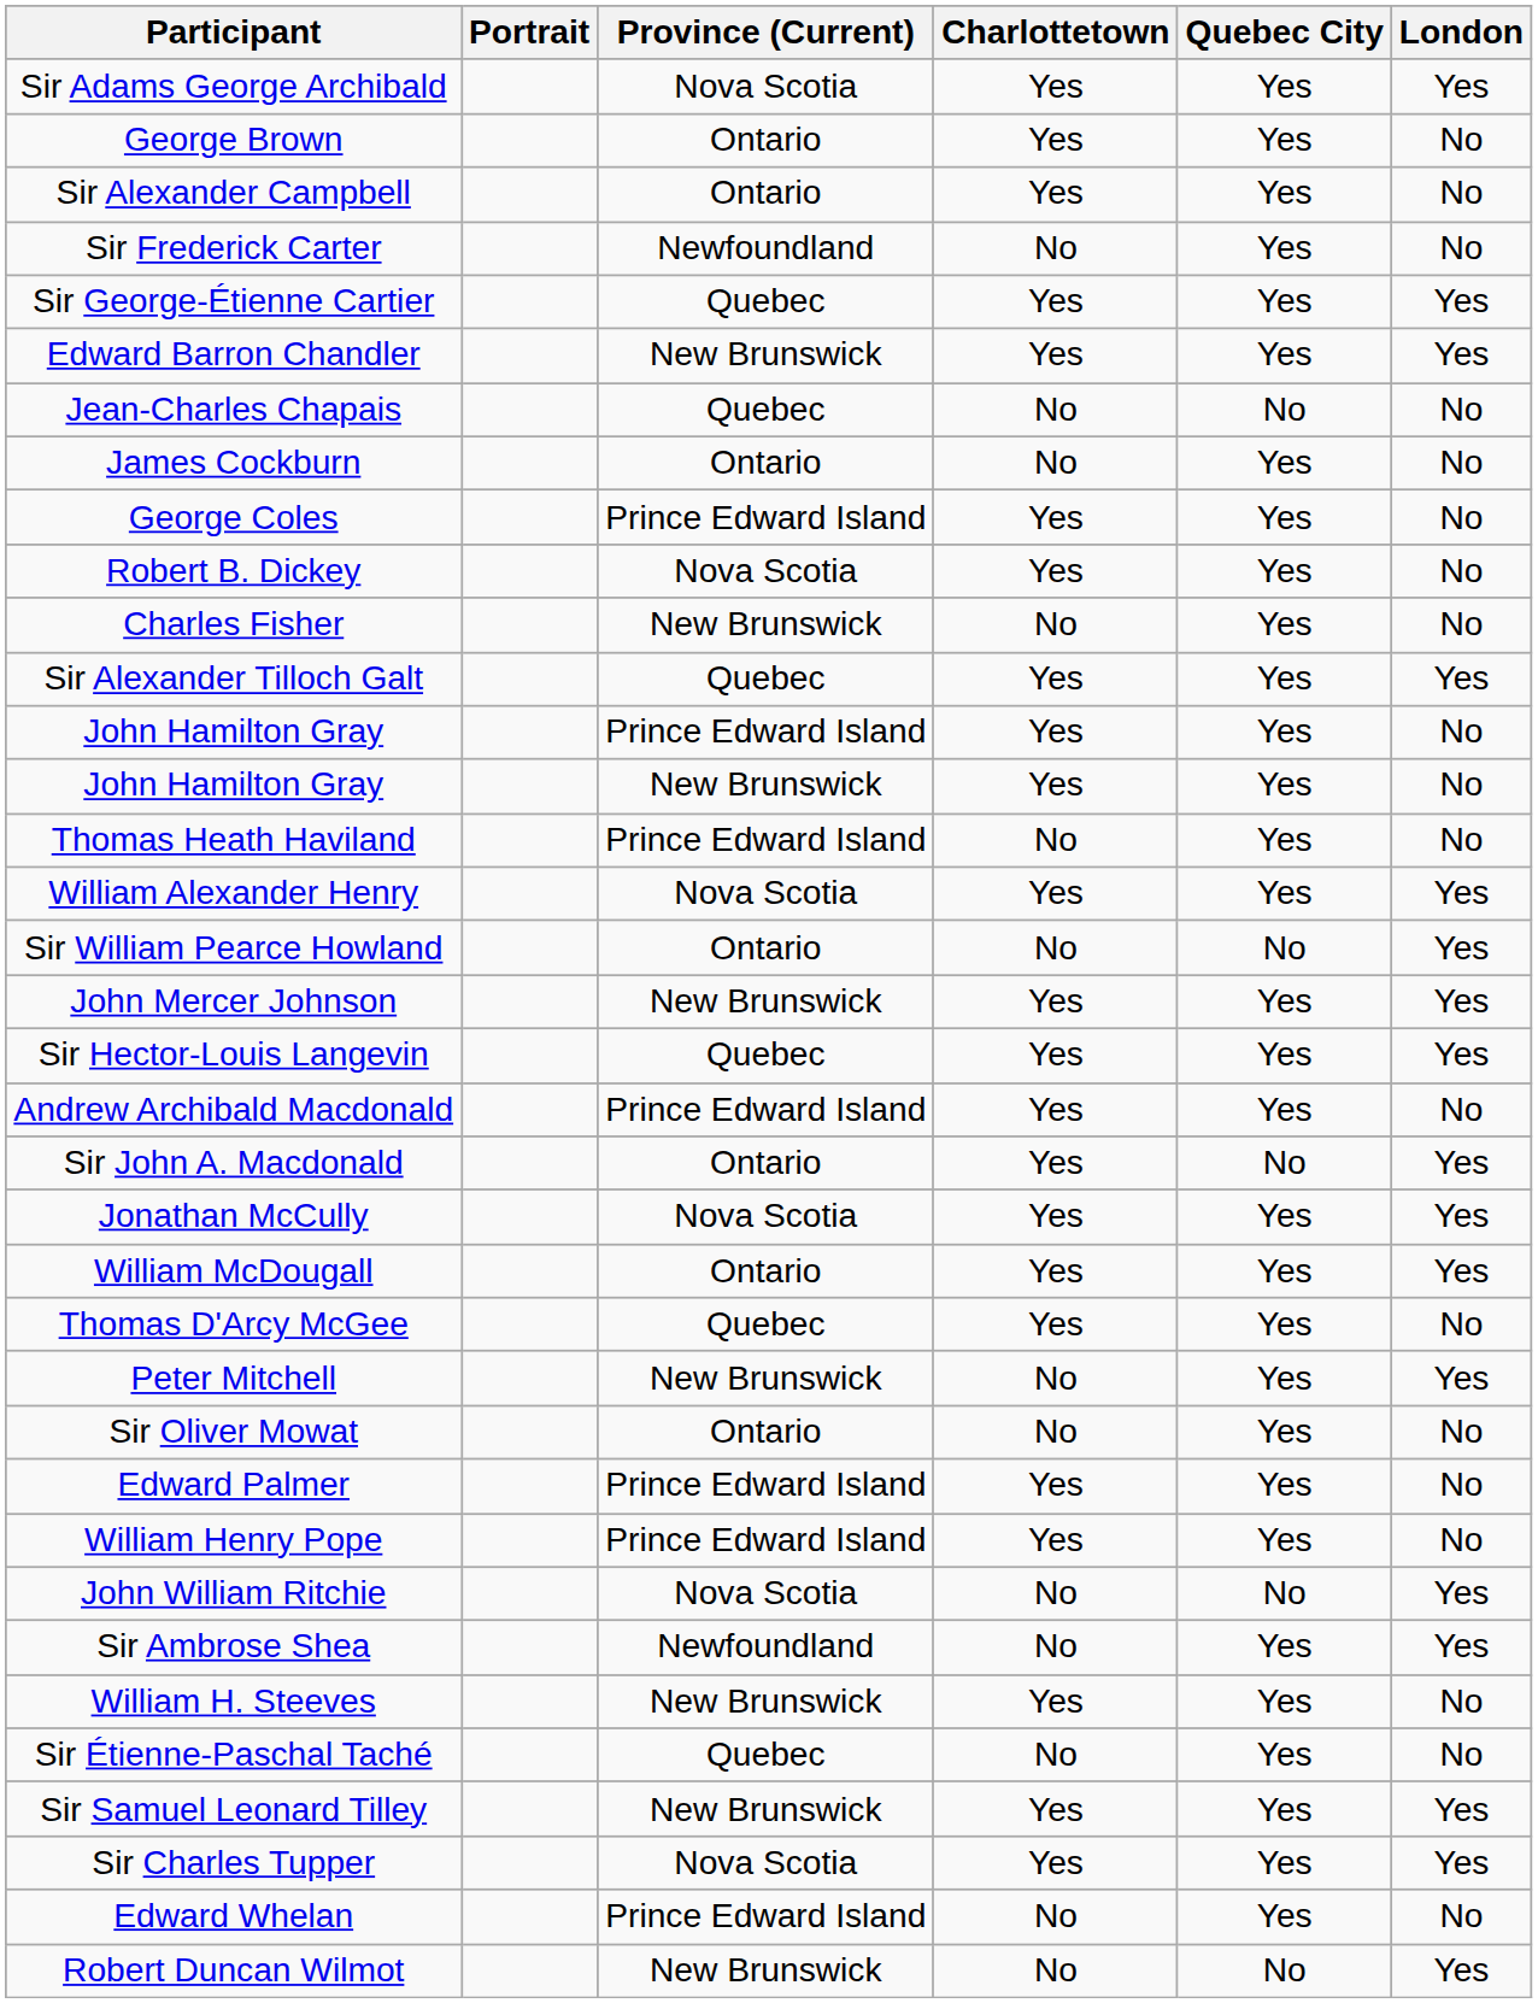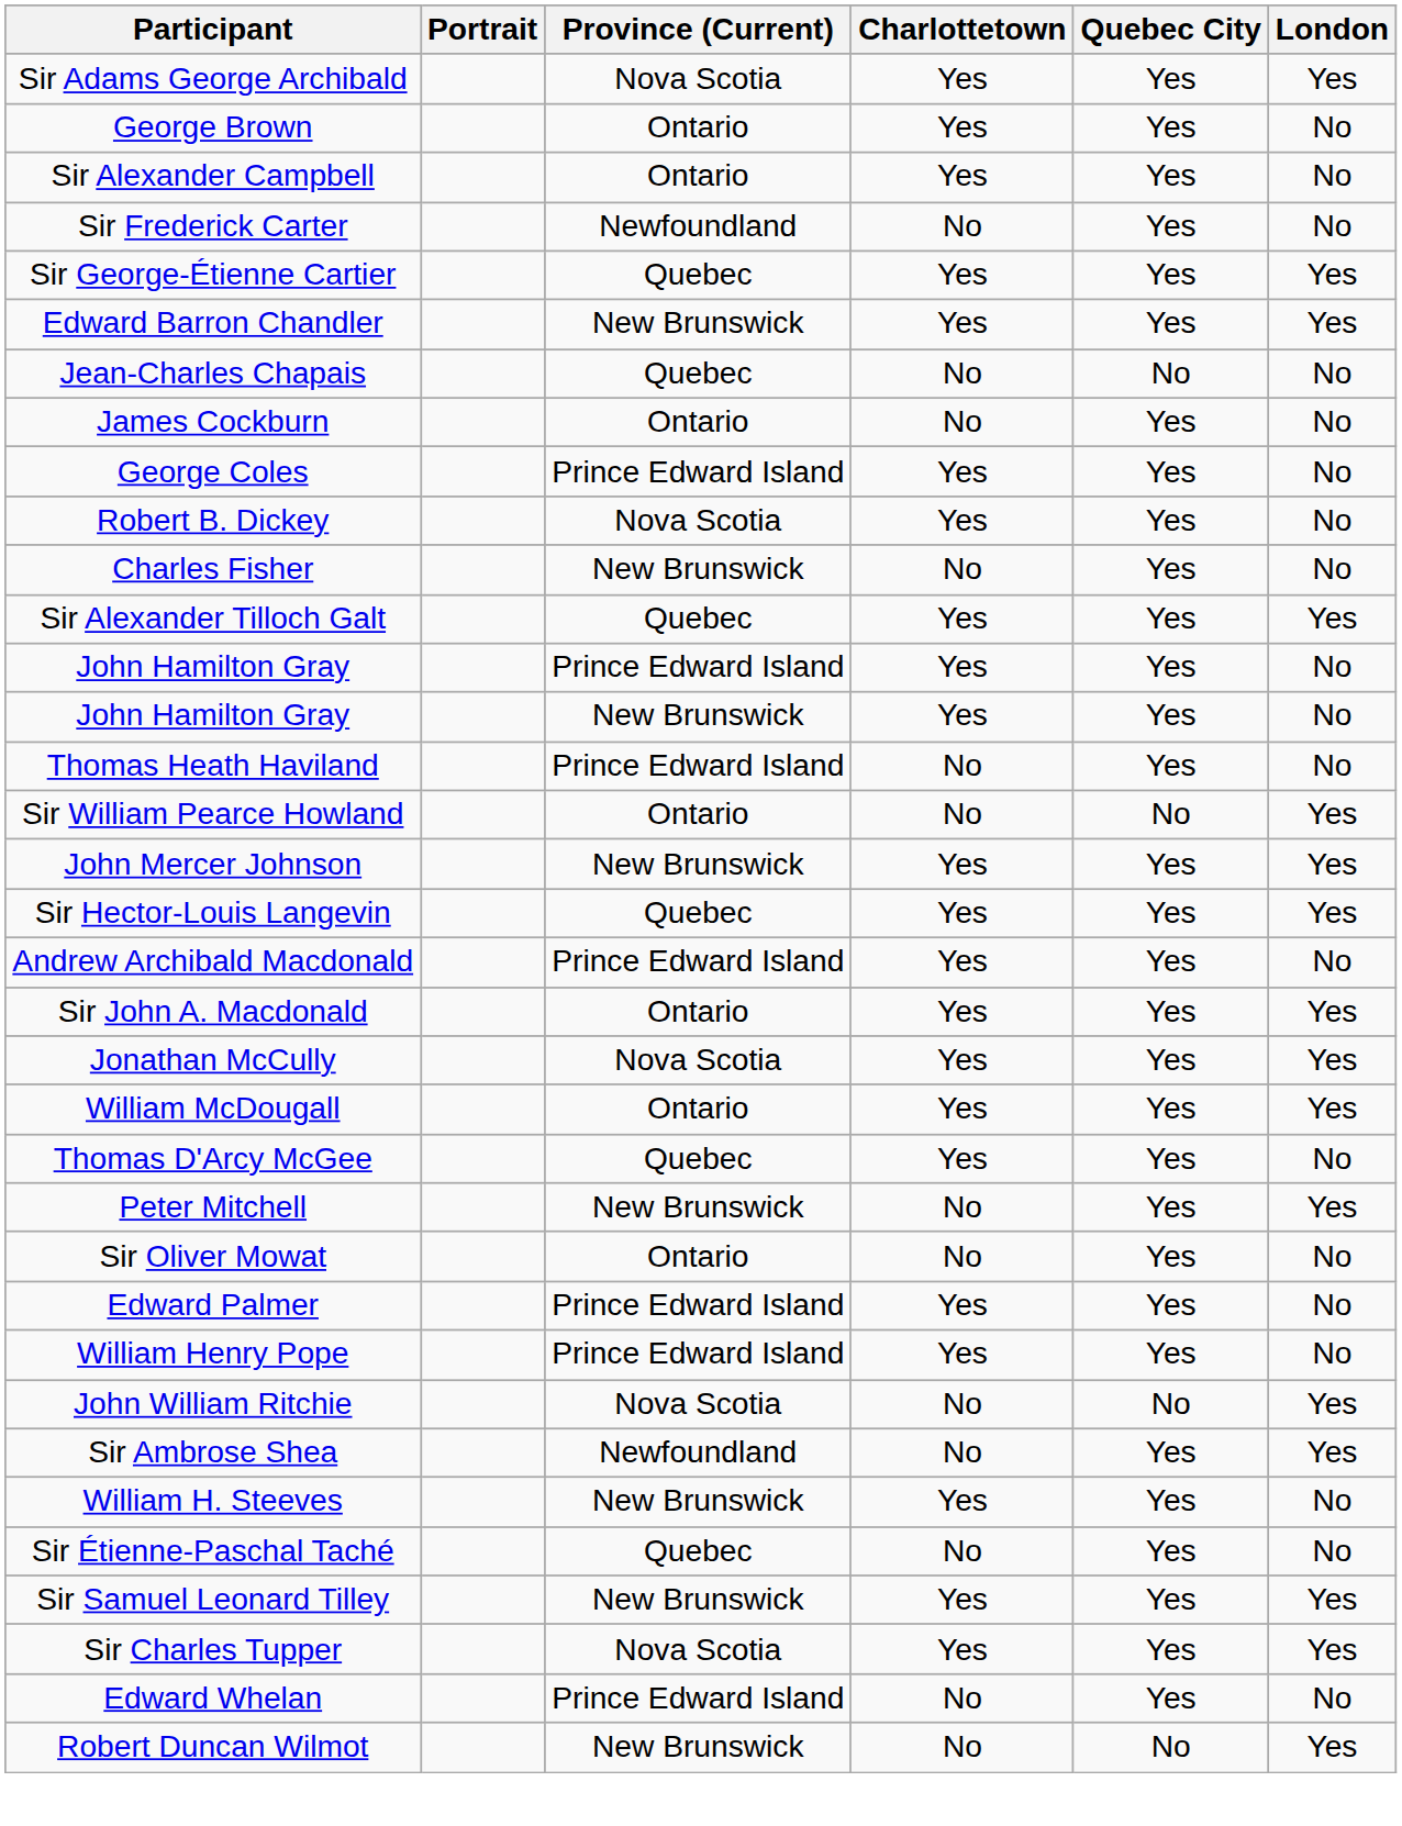- row: William Alexander Henry | Nova Scotia | Yes | Yes | Yes
Sir John A. Macdonald | Quebec City: No -> Yes
